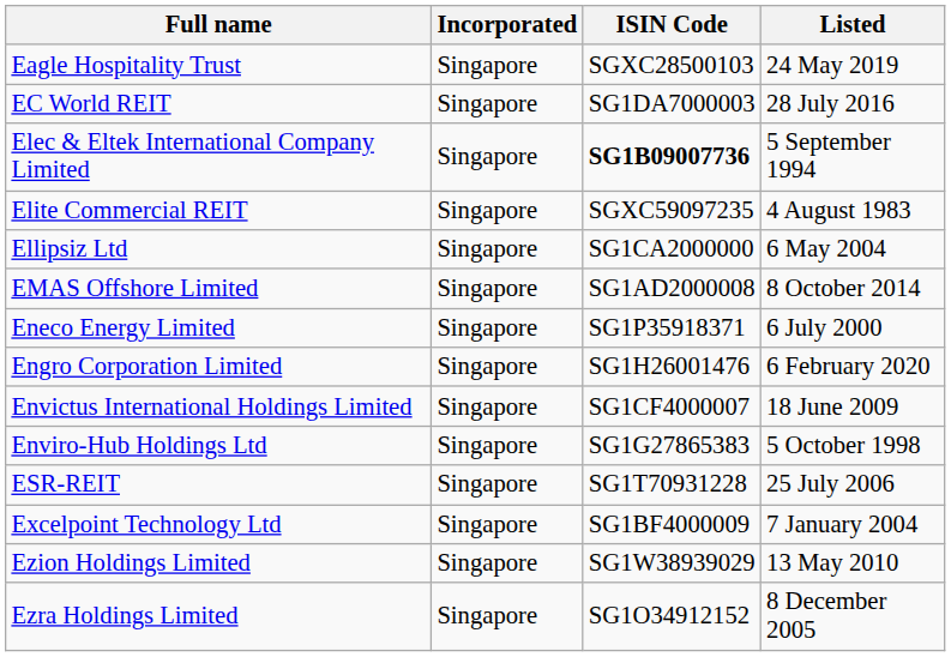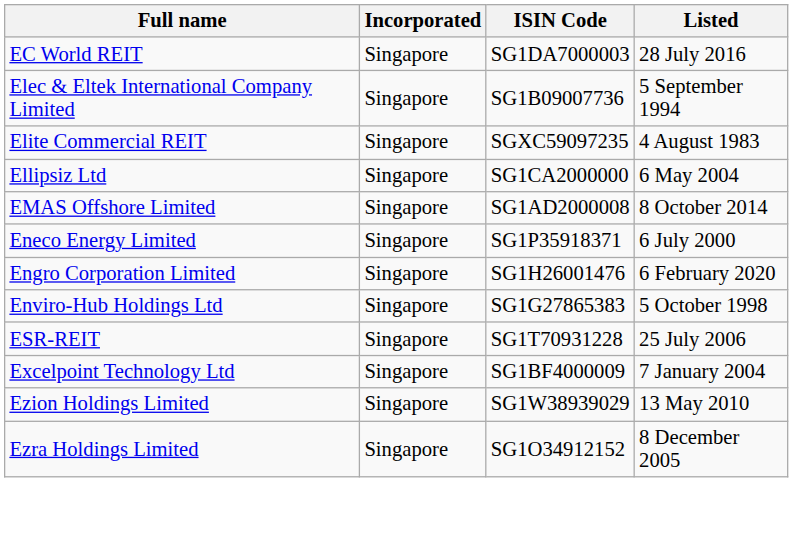- row: Eagle Hospitality Trust | Singapore | SGXC28500103 | 24 May 2019
Elec & Eltek International Company Limited | ISIN Code: bold -> normal
- row: Envictus International Holdings Limited | Singapore | SG1CF4000007 | 18 June 2009
